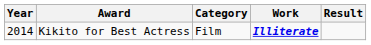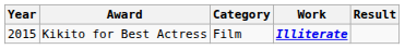Kikito for Best Actress | Year: 2014 -> 2015
